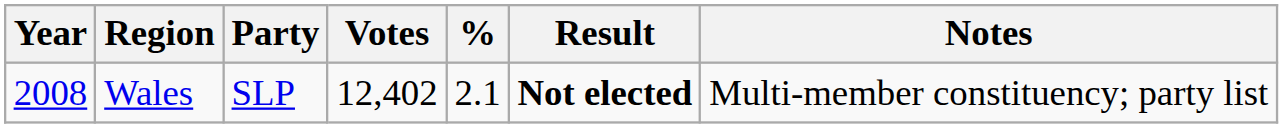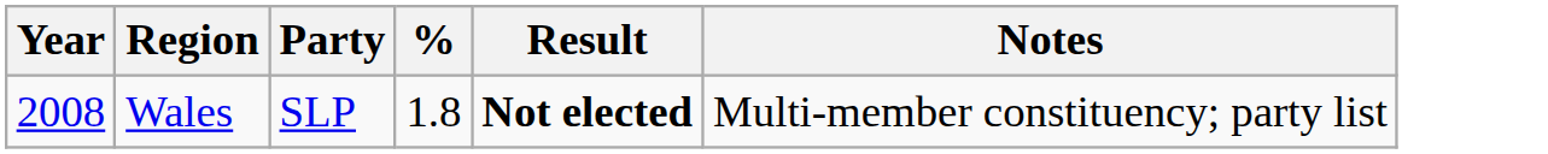- column: Votes | 12,402
Wales | %: 2.1 -> 1.8
